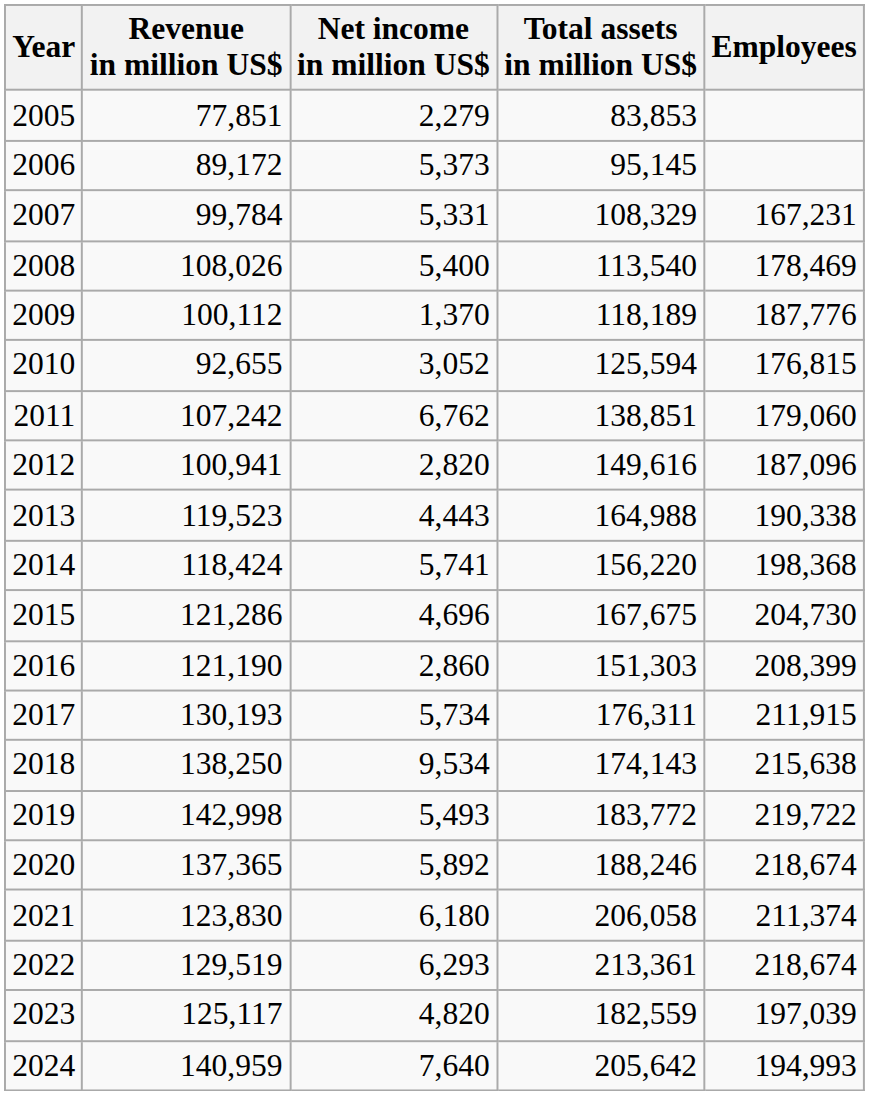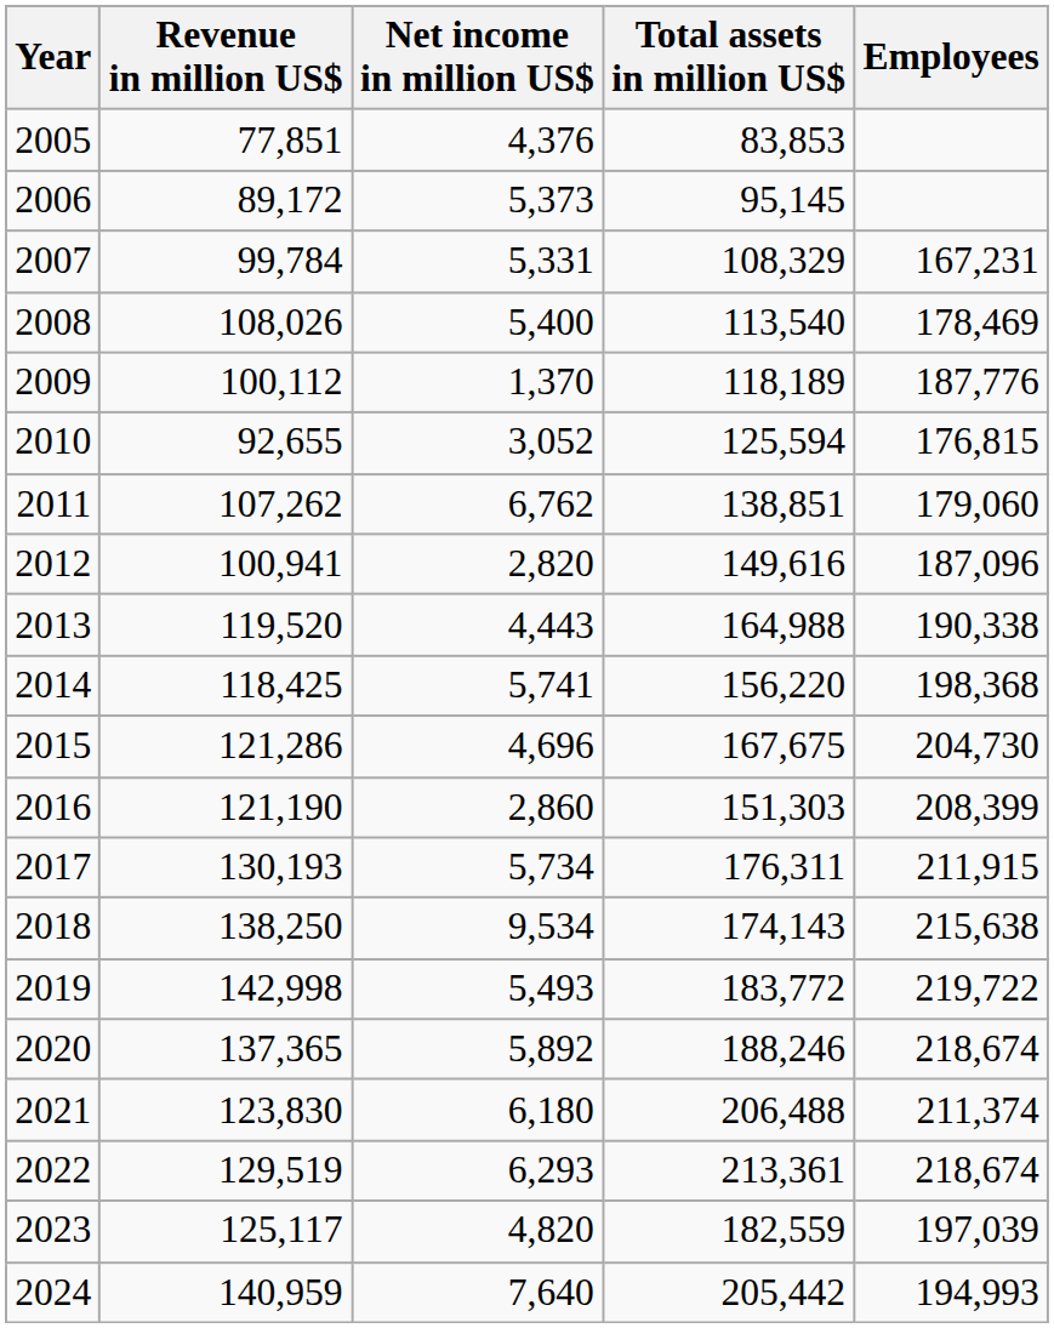2005 | Net income in million US$: 2,279 -> 4,376
2011 | Revenue in million US$: 107,242 -> 107,262
2013 | Revenue in million US$: 119,523 -> 119,520
2014 | Revenue in million US$: 118,424 -> 118,425
2021 | Total assets in million US$: 206,058 -> 206,488
2024 | Total assets in million US$: 205,642 -> 205,442
